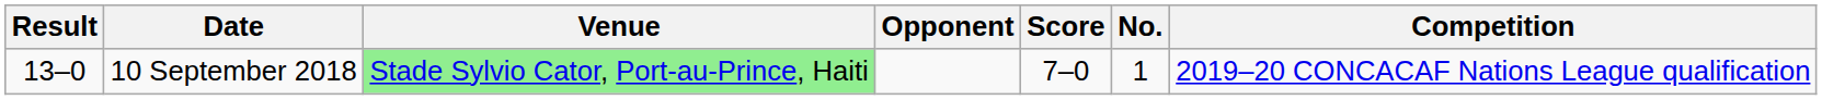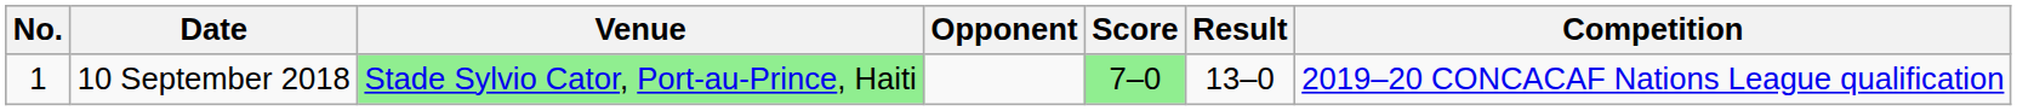columns swapped: No. <-> Result
10 September 2018 | Score: no background -> lightgreen background
